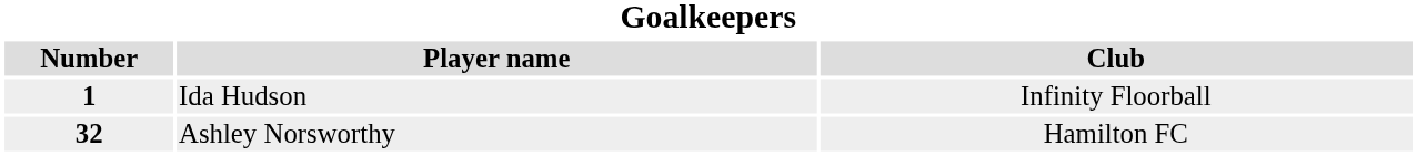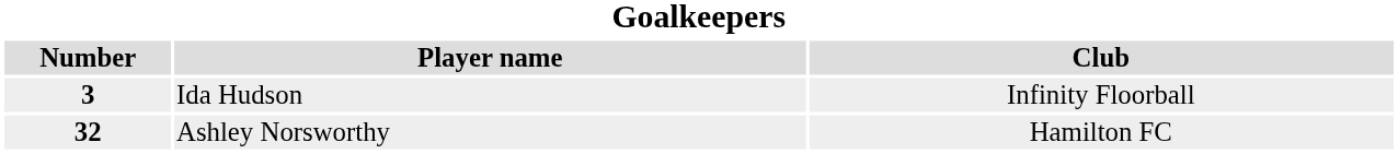Ida Hudson | Number: 1 -> 3
